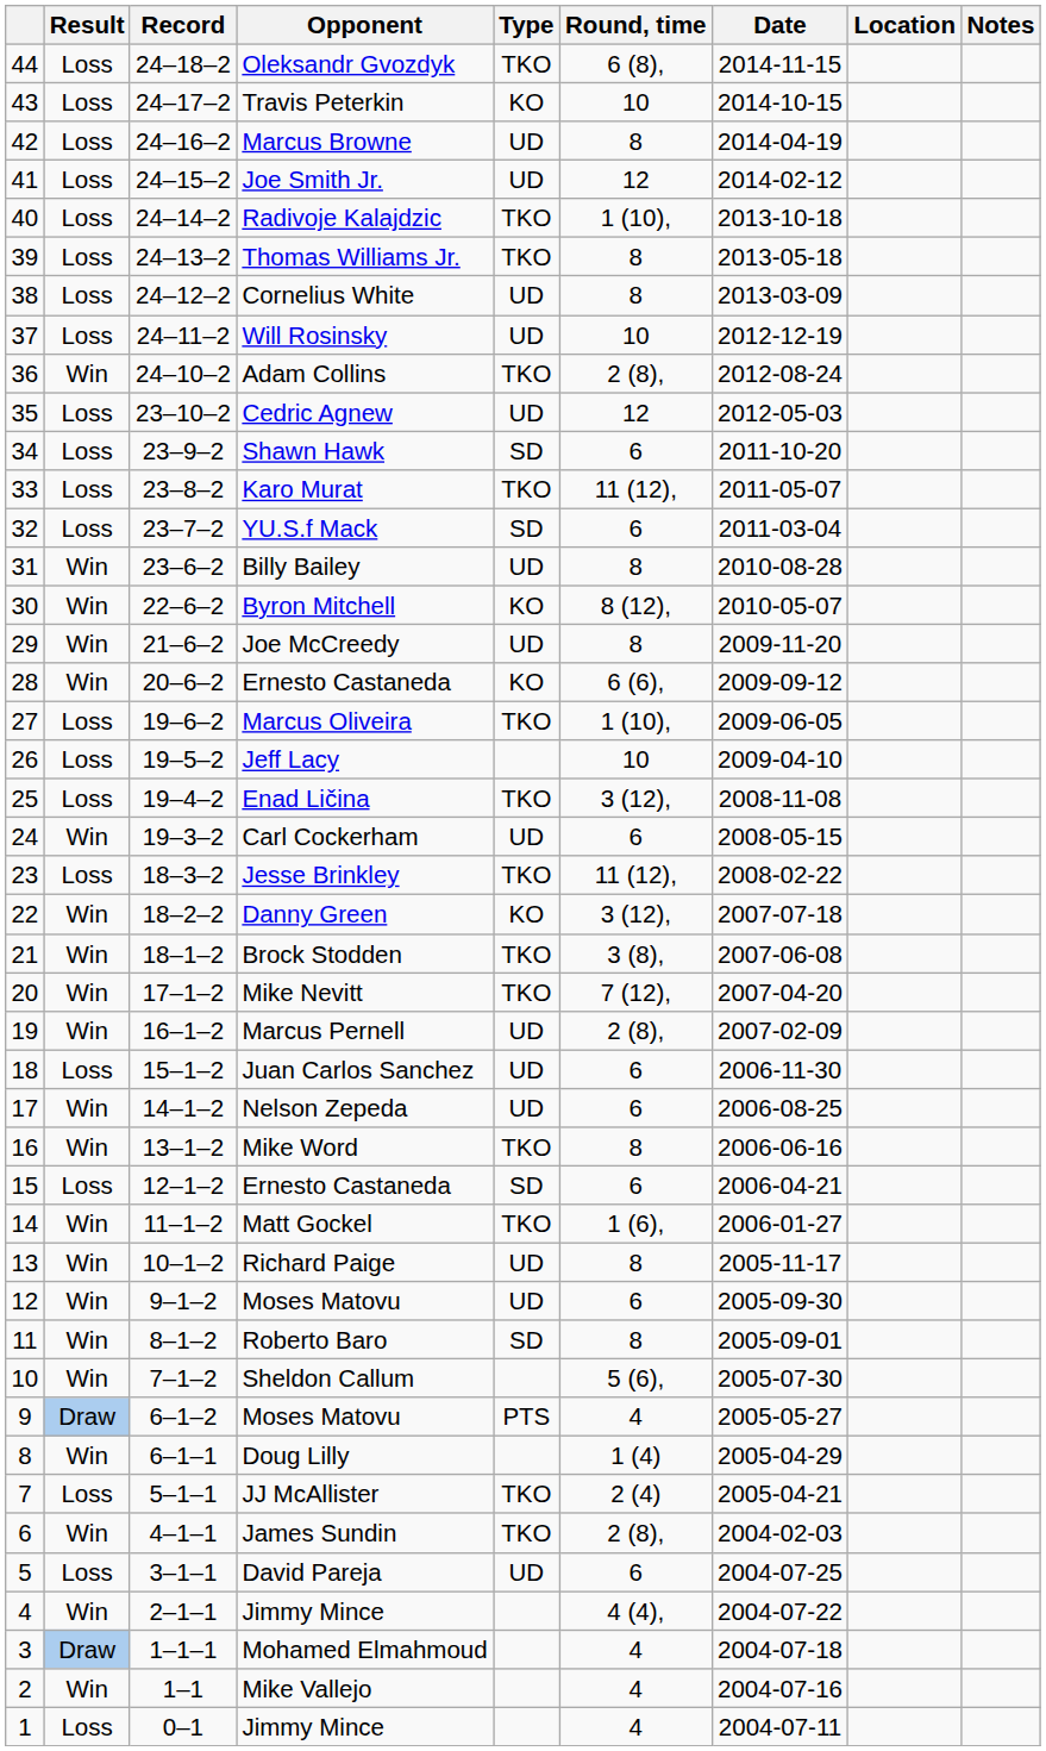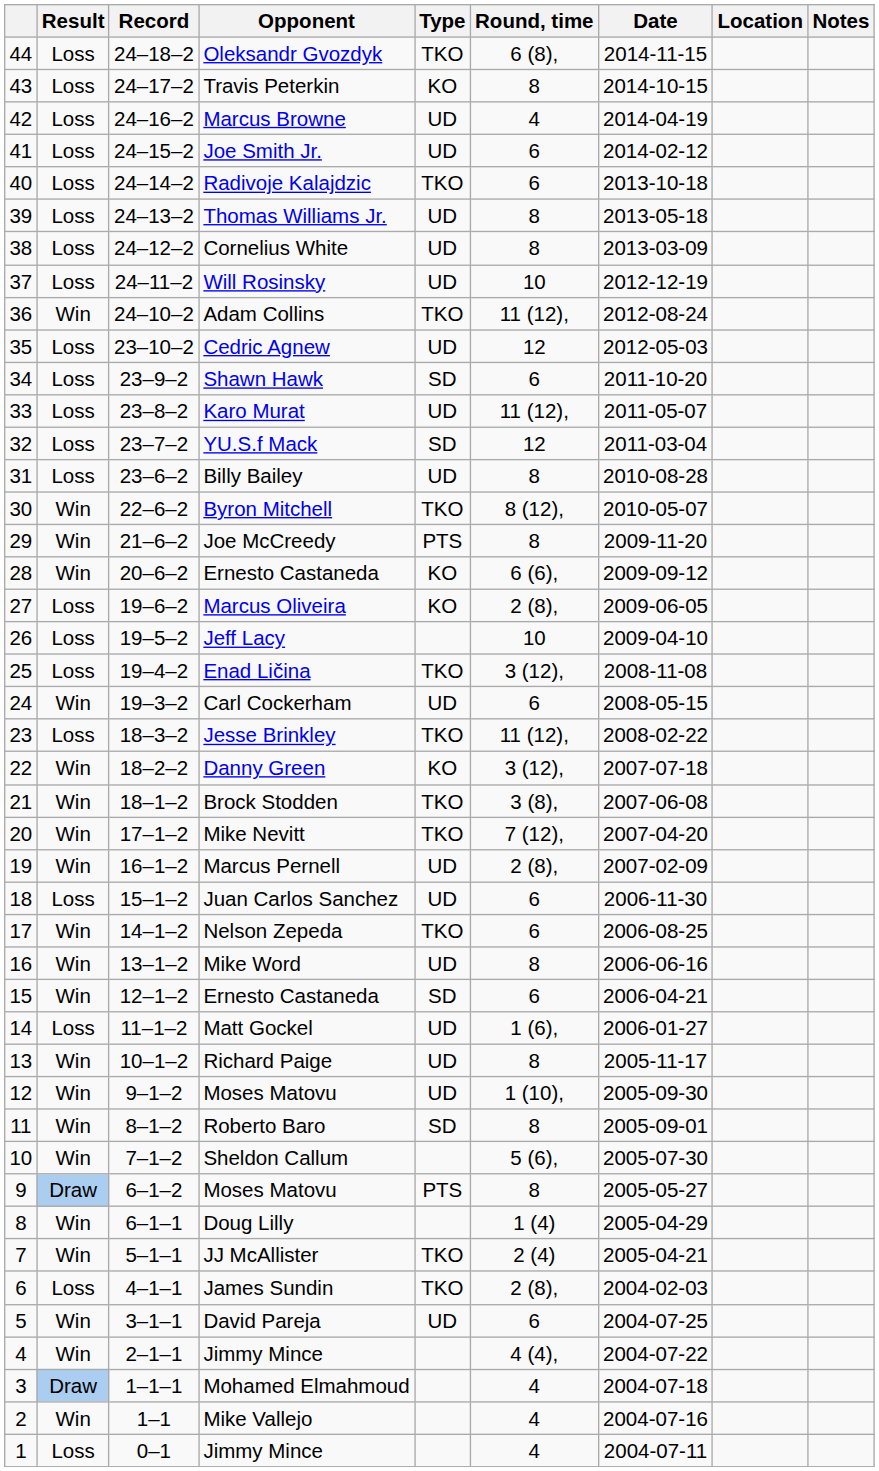Travis Peterkin | Round, time: 10 -> 8
Marcus Browne | Round, time: 8 -> 4
Joe Smith Jr. | Round, time: 12 -> 6
Radivoje Kalajdzic | Round, time: 1 (10), -> 6
Thomas Williams Jr. | Type: TKO -> UD
Adam Collins | Round, time: 2 (8), -> 11 (12),
Karo Murat | Type: TKO -> UD
YU.S.f Mack | Round, time: 6 -> 12
Billy Bailey | Result: Win -> Loss
Byron Mitchell | Type: KO -> TKO
Joe McCreedy | Type: UD -> PTS
Marcus Oliveira | Type: TKO -> KO
Marcus Oliveira | Round, time: 1 (10), -> 2 (8),
Nelson Zepeda | Type: UD -> TKO
Mike Word | Type: TKO -> UD
15 / Ernesto Castaneda | Result: Loss -> Win
Matt Gockel | Result: Win -> Loss
Matt Gockel | Type: TKO -> UD
12 / Moses Matovu | Round, time: 6 -> 1 (10),
9 / Moses Matovu | Round, time: 4 -> 8
JJ McAllister | Result: Loss -> Win
James Sundin | Result: Win -> Loss
David Pareja | Result: Loss -> Win
